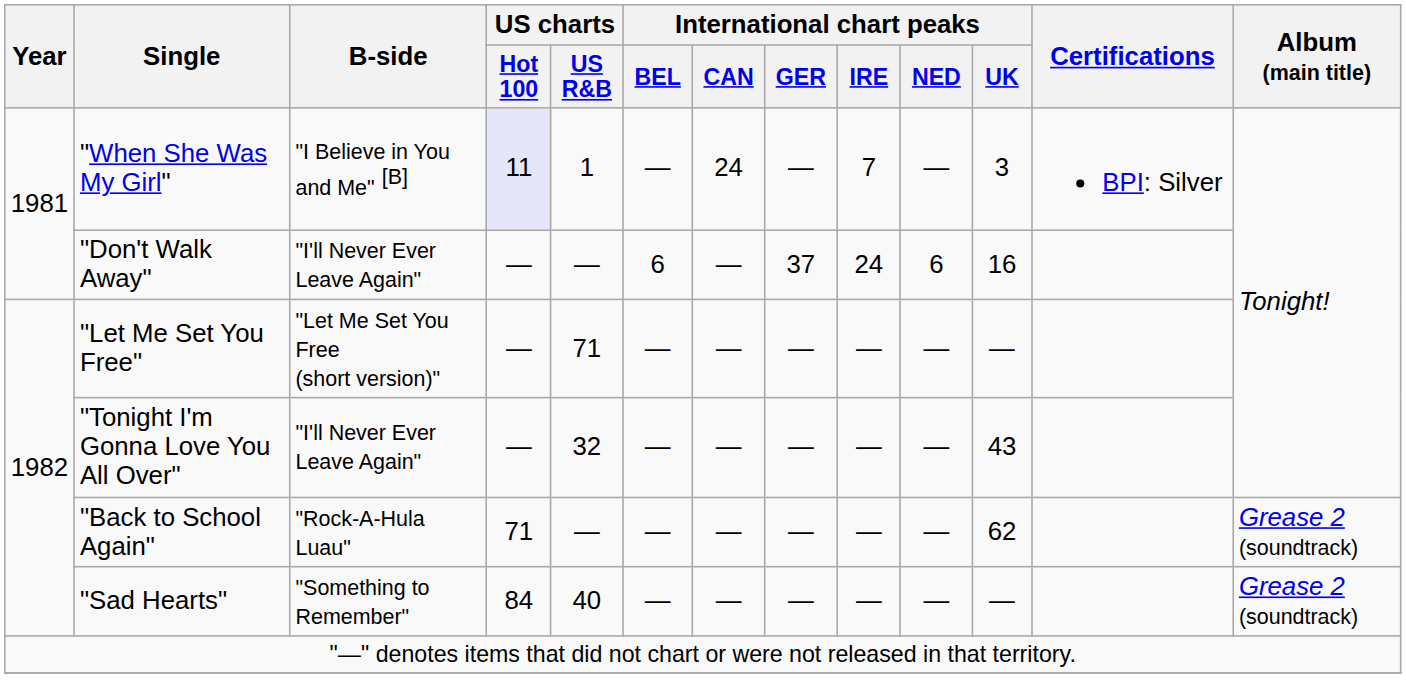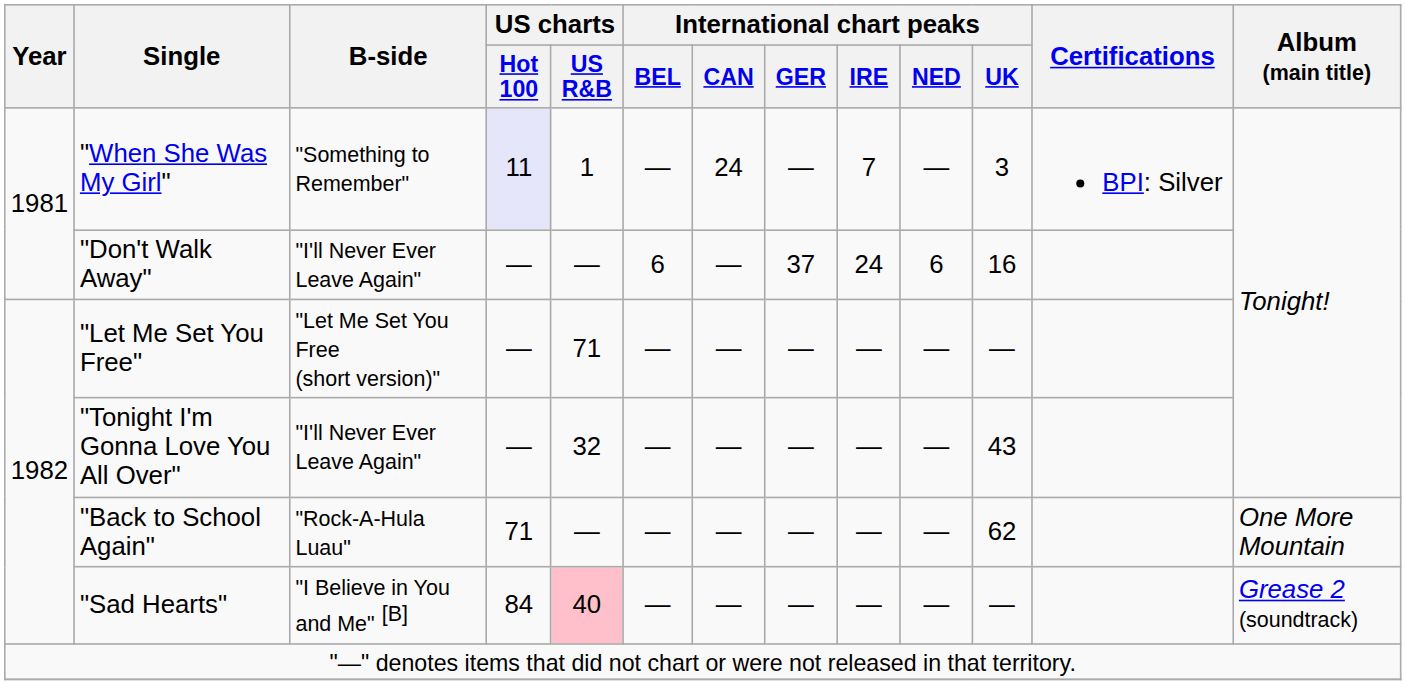"When She Was My Girl" | B-side: "I Believe in You and Me" [B] -> "Something to Remember"
"Back to School Again" | Album (main title): Grease 2 (soundtrack) -> One More Mountain
"Sad Hearts" | B-side: "Something to Remember" -> "I Believe in You and Me" [B]
"Sad Hearts" | US charts / US R&B: no background -> pink background
